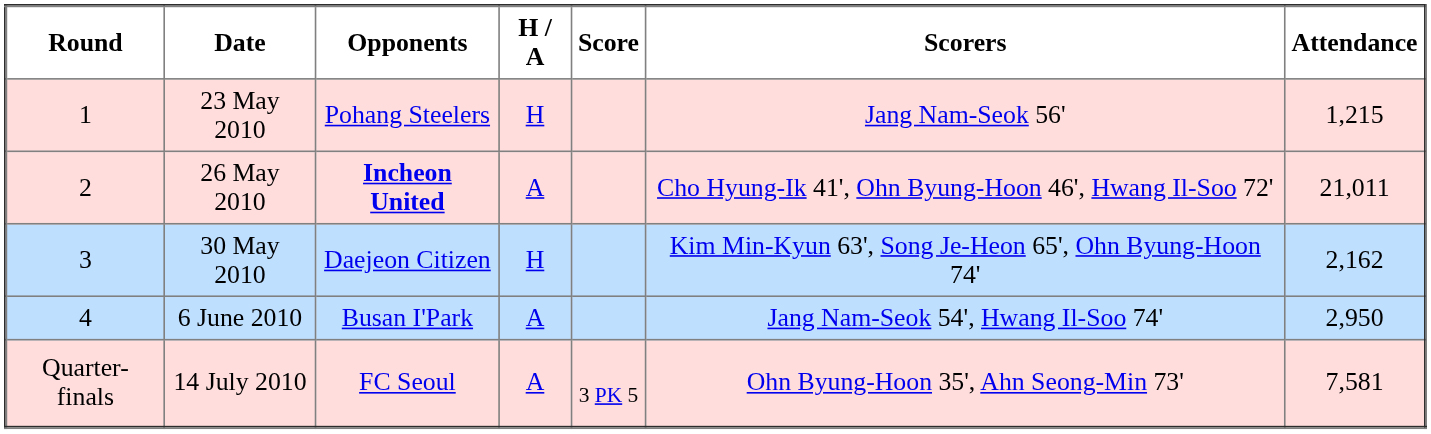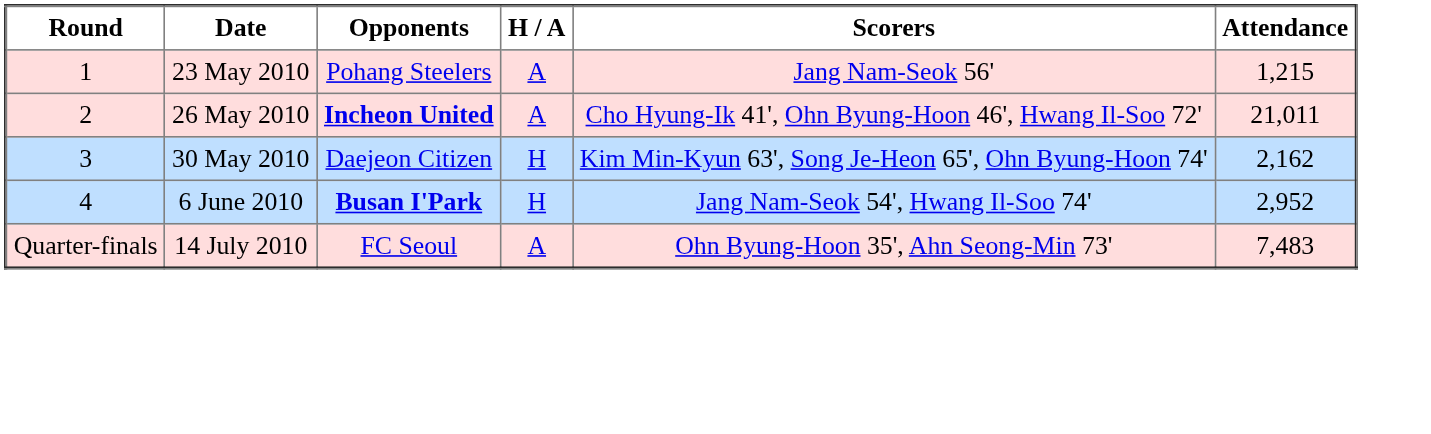- column: Score | 3 PK 5
23 May 2010 | H / A: H -> A
6 June 2010 | Opponents: normal -> bold
6 June 2010 | H / A: A -> H
6 June 2010 | Attendance: 2,950 -> 2,952
14 July 2010 | Attendance: 7,581 -> 7,483
